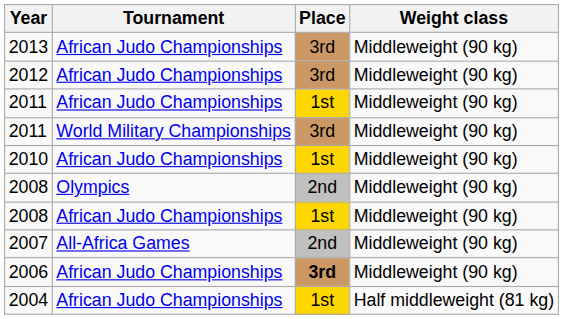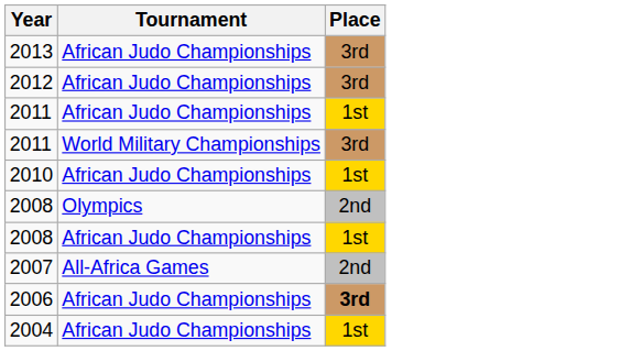- column: Weight class | Middleweight (90 kg) | Middleweight (90 kg) | Middleweight (90 kg) | Middleweight (90 kg) | Middleweight (90 kg) | Middleweight (90 kg) | Middleweight (90 kg) | Middleweight (90 kg) | Middleweight (90 kg) | Half middleweight (81 kg)
